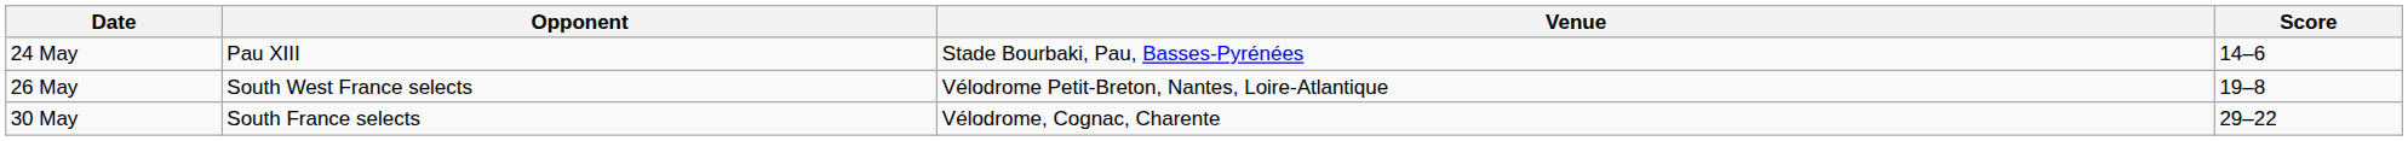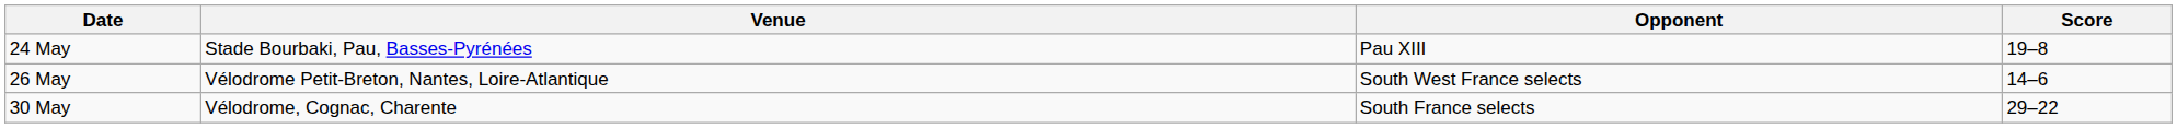columns swapped: Opponent <-> Venue
24 May | Score: 14–6 -> 19–8
26 May | Score: 19–8 -> 14–6
